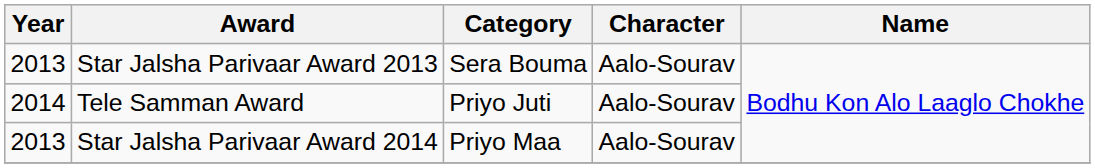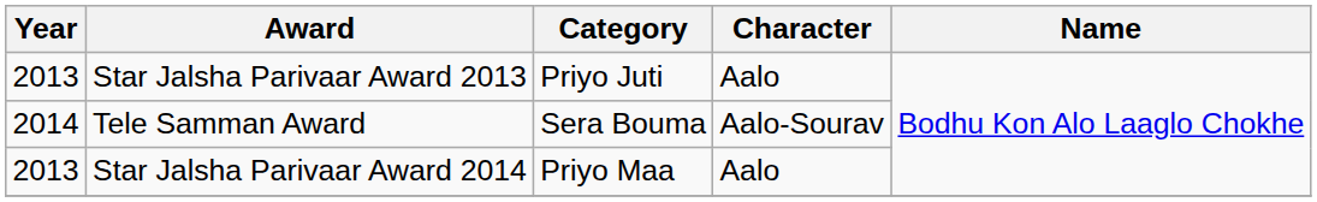Star Jalsha Parivaar Award 2013 | Category: Sera Bouma -> Priyo Juti
Star Jalsha Parivaar Award 2013 | Character: Aalo-Sourav -> Aalo
Tele Samman Award | Category: Priyo Juti -> Sera Bouma
Star Jalsha Parivaar Award 2014 | Character: Aalo-Sourav -> Aalo
